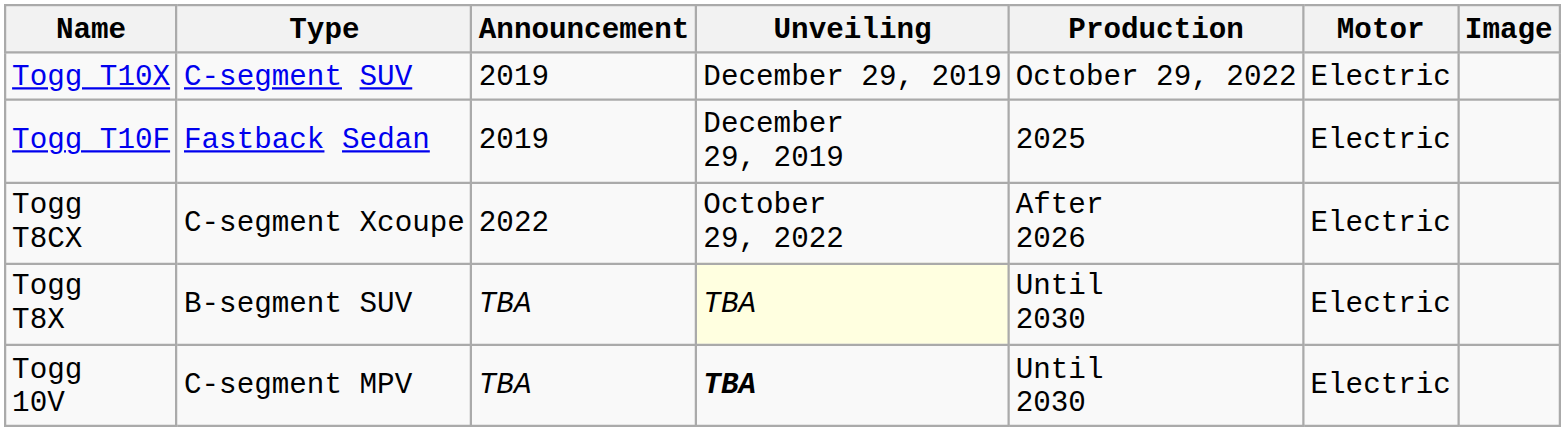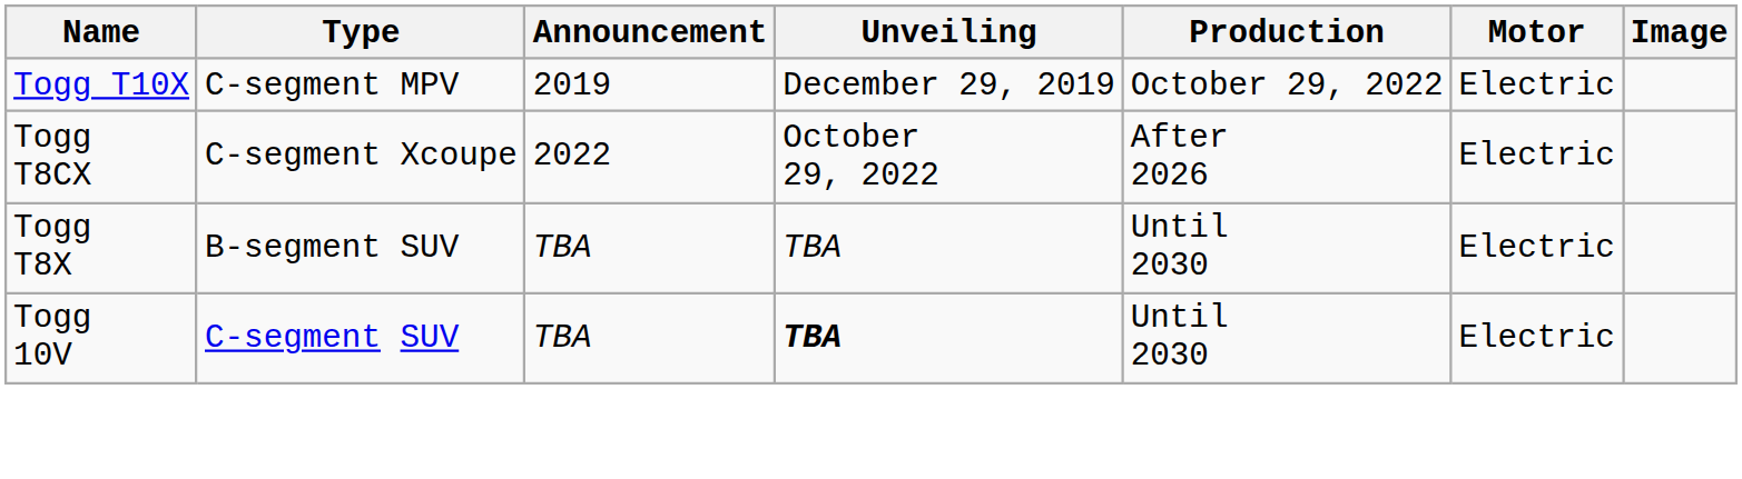Togg T10X | Type: C-segment SUV -> C-segment MPV
- row: Togg T10F | Fastback Sedan | 2019 | December 29, 2019 | 2025 | Electric
Togg T8X | Unveiling: lightyellow background -> no background
Togg 10V | Type: C-segment MPV -> C-segment SUV
